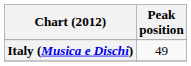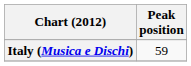Italy (Musica e Dischi) | Peak position: 49 -> 59
